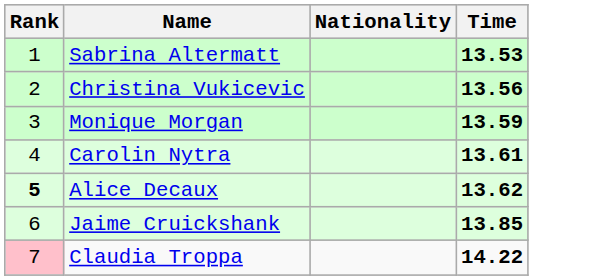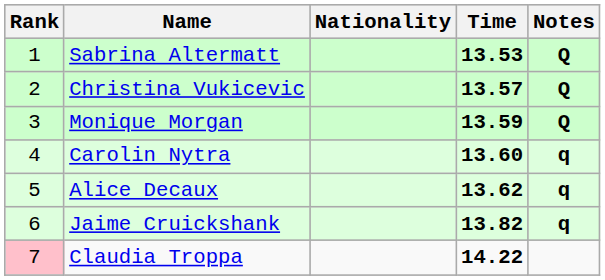+ column: Notes | Q | Q | Q | q | q | q
Christina Vukicevic | Time: 13.56 -> 13.57
Carolin Nytra | Time: 13.61 -> 13.60
Alice Decaux | Rank: bold -> normal
Jaime Cruickshank | Time: 13.85 -> 13.82
